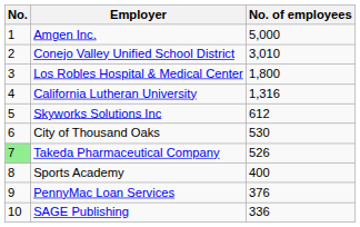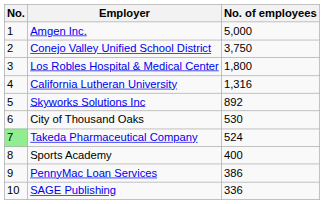Conejo Valley Unified School District | No. of employees: 3,010 -> 3,750
Skyworks Solutions Inc | No. of employees: 612 -> 892
Takeda Pharmaceutical Company | No. of employees: 526 -> 524
PennyMac Loan Services | No. of employees: 376 -> 386
